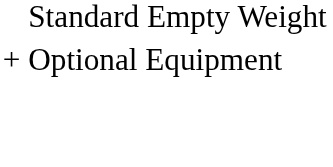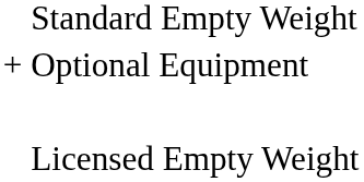+ row: Licensed Empty Weight
